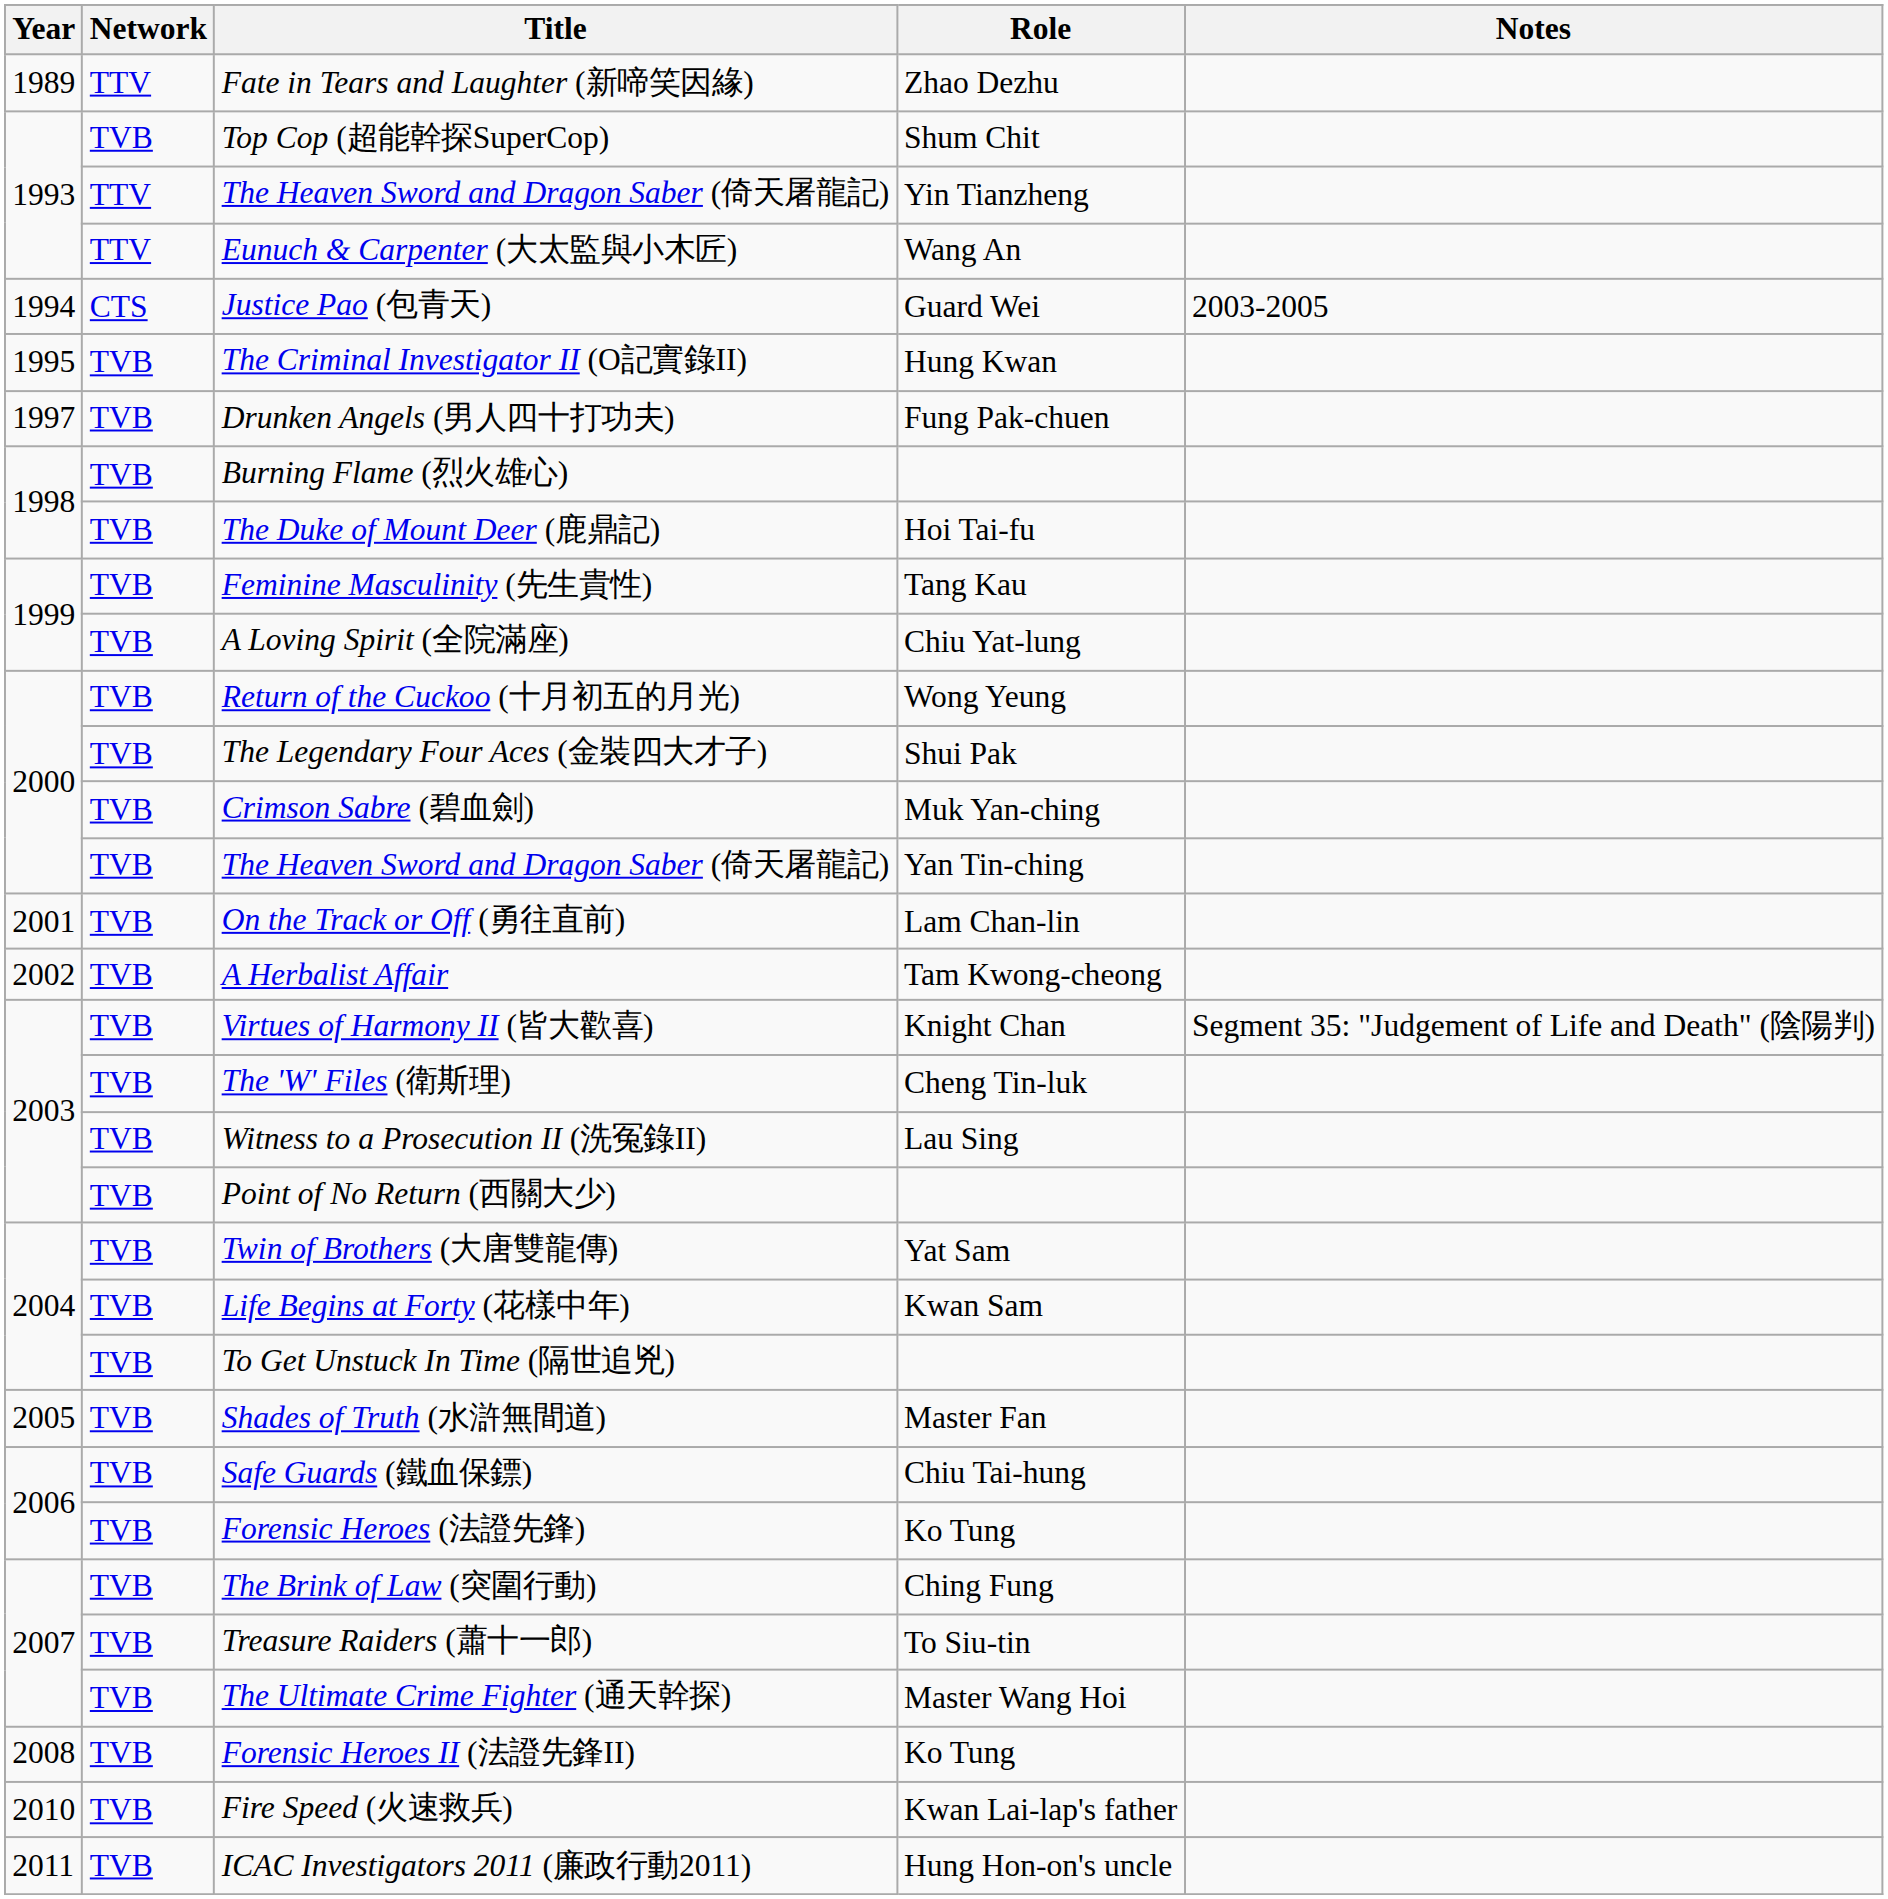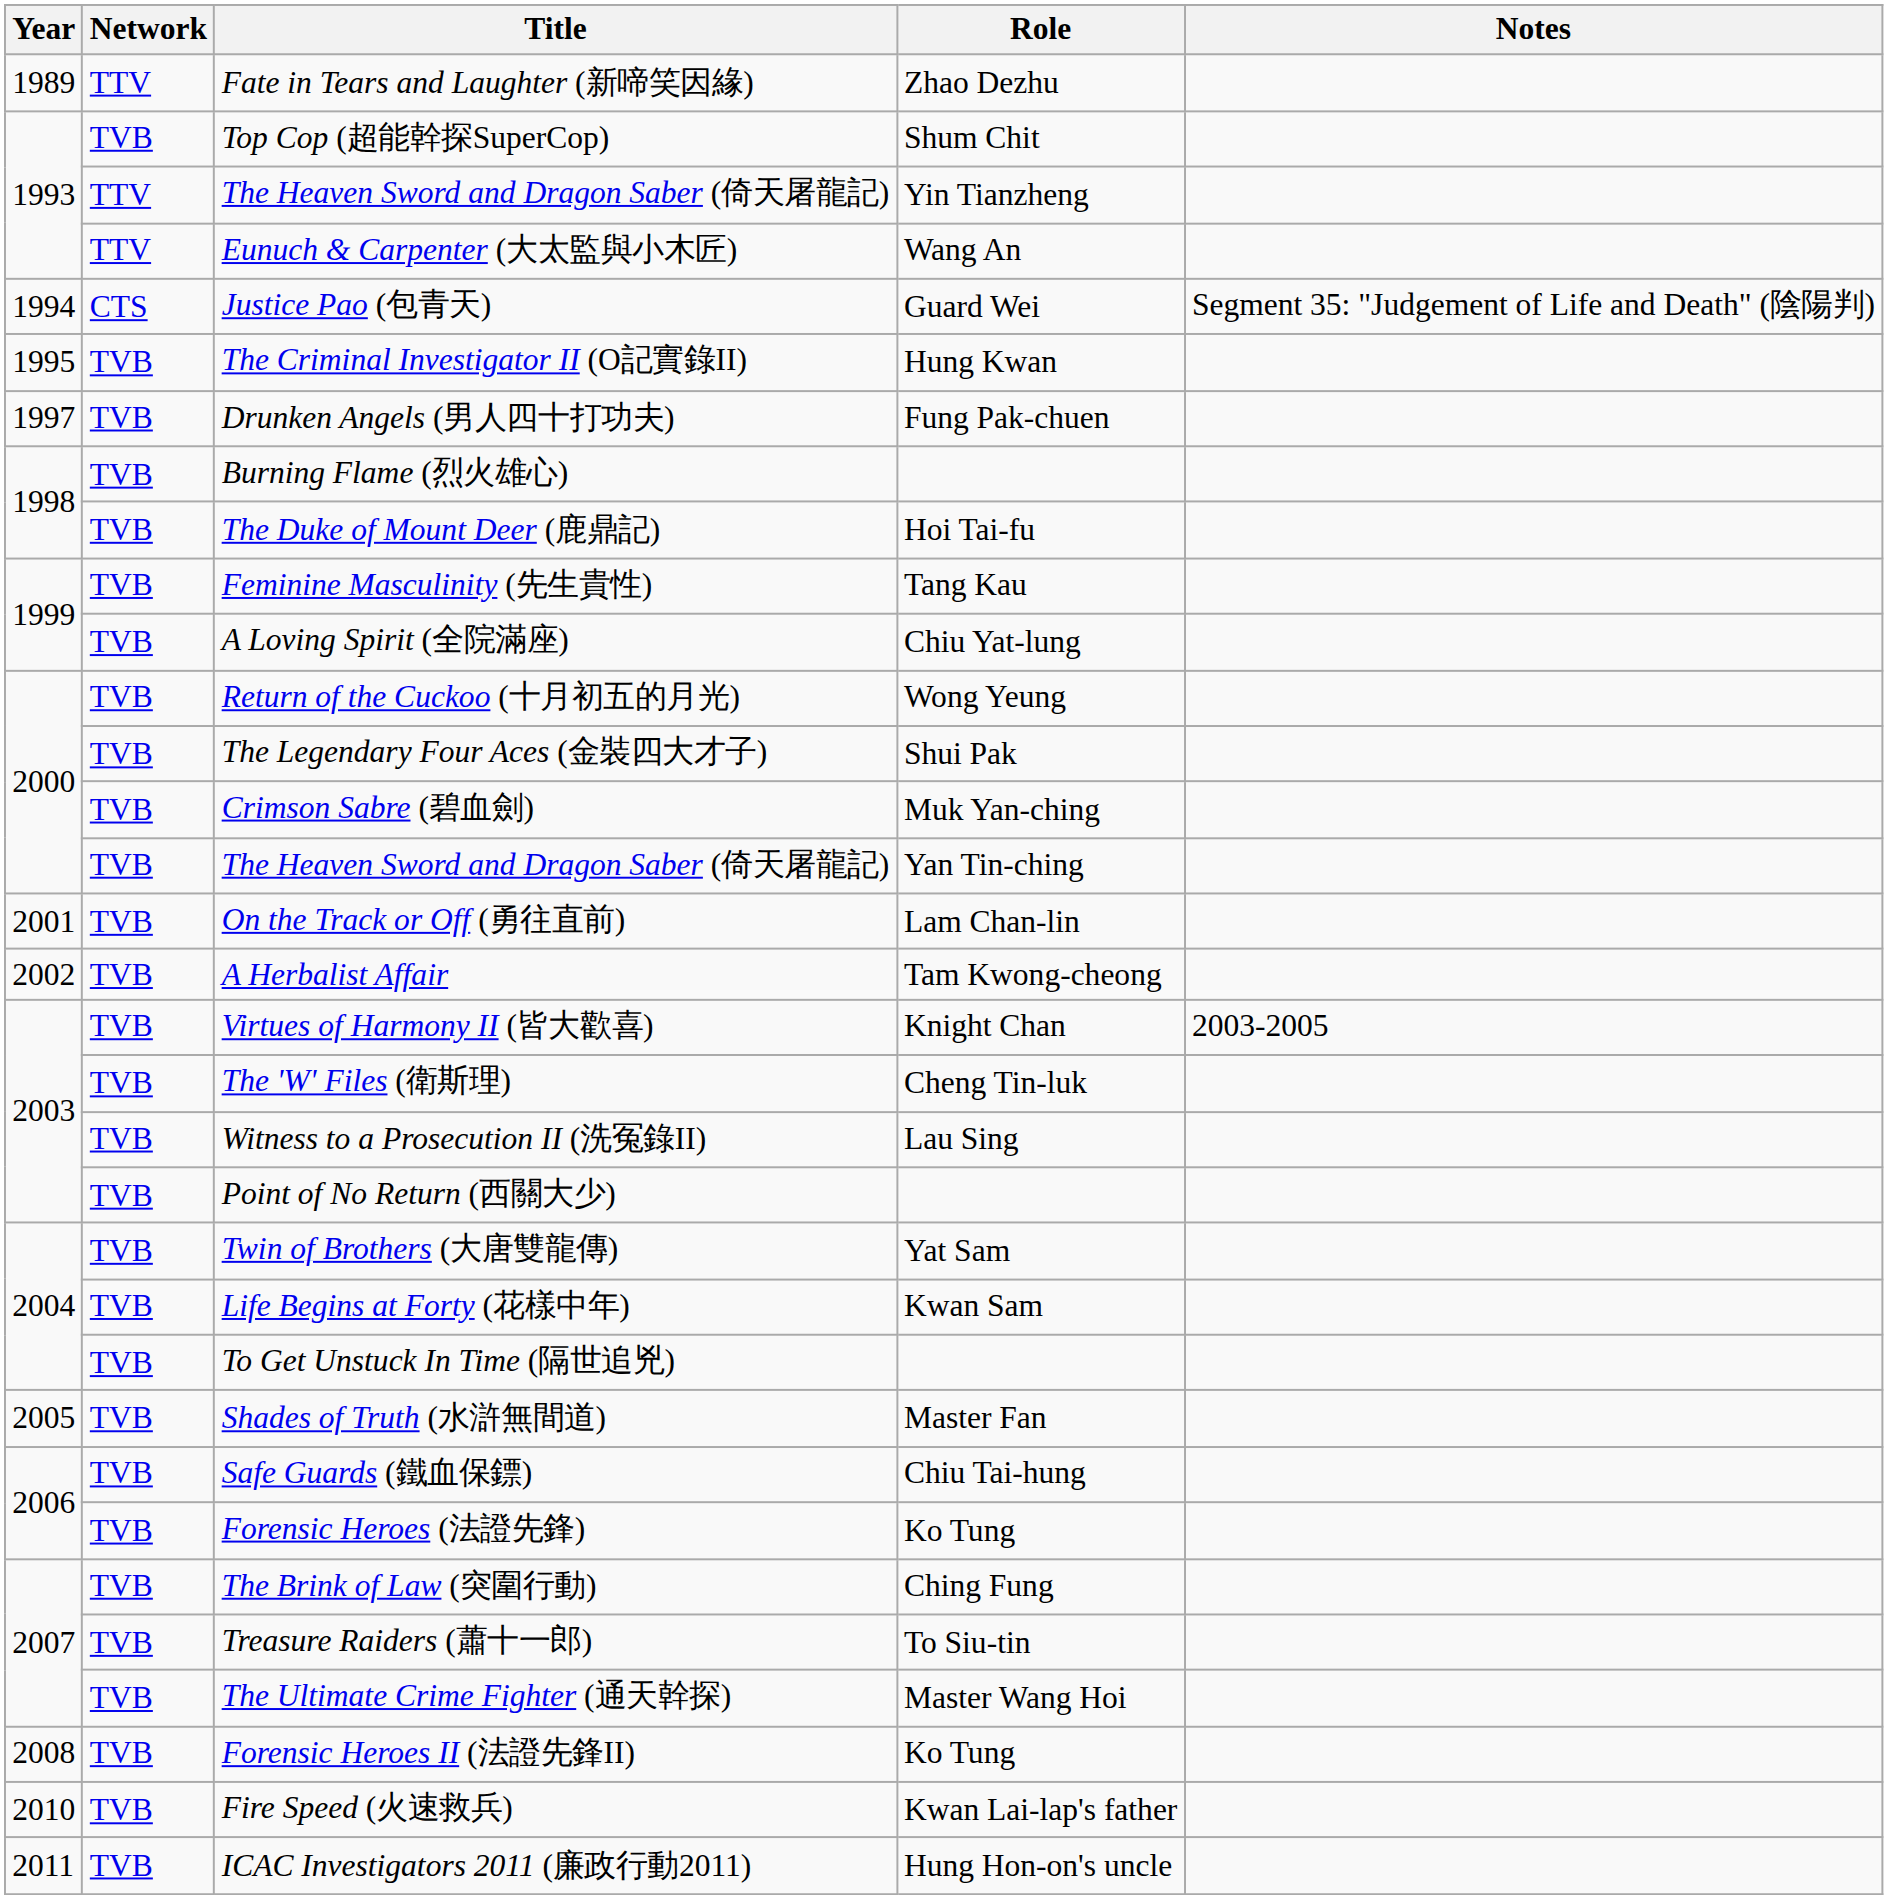Justice Pao (包青天) | Notes: 2003-2005 -> Segment 35: "Judgement of Life and Death" (陰陽判)
Virtues of Harmony II (皆大歡喜) | Notes: Segment 35: "Judgement of Life and Death" (陰陽判) -> 2003-2005
